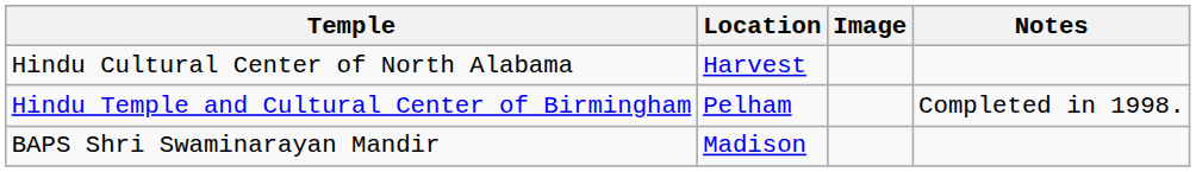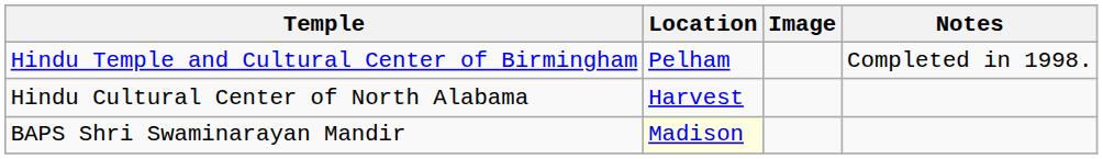rows swapped: Hindu Cultural Center of North Alabama <-> Hindu Temple and Cultural Center of Birmingham
BAPS Shri Swaminarayan Mandir | Location: no background -> lightyellow background
